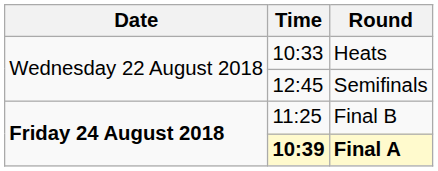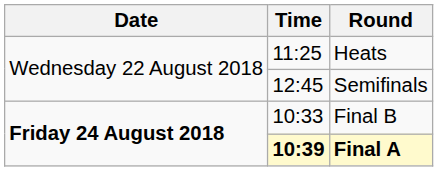Heats | Time: 10:33 -> 11:25
Final B | Time: 11:25 -> 10:33
